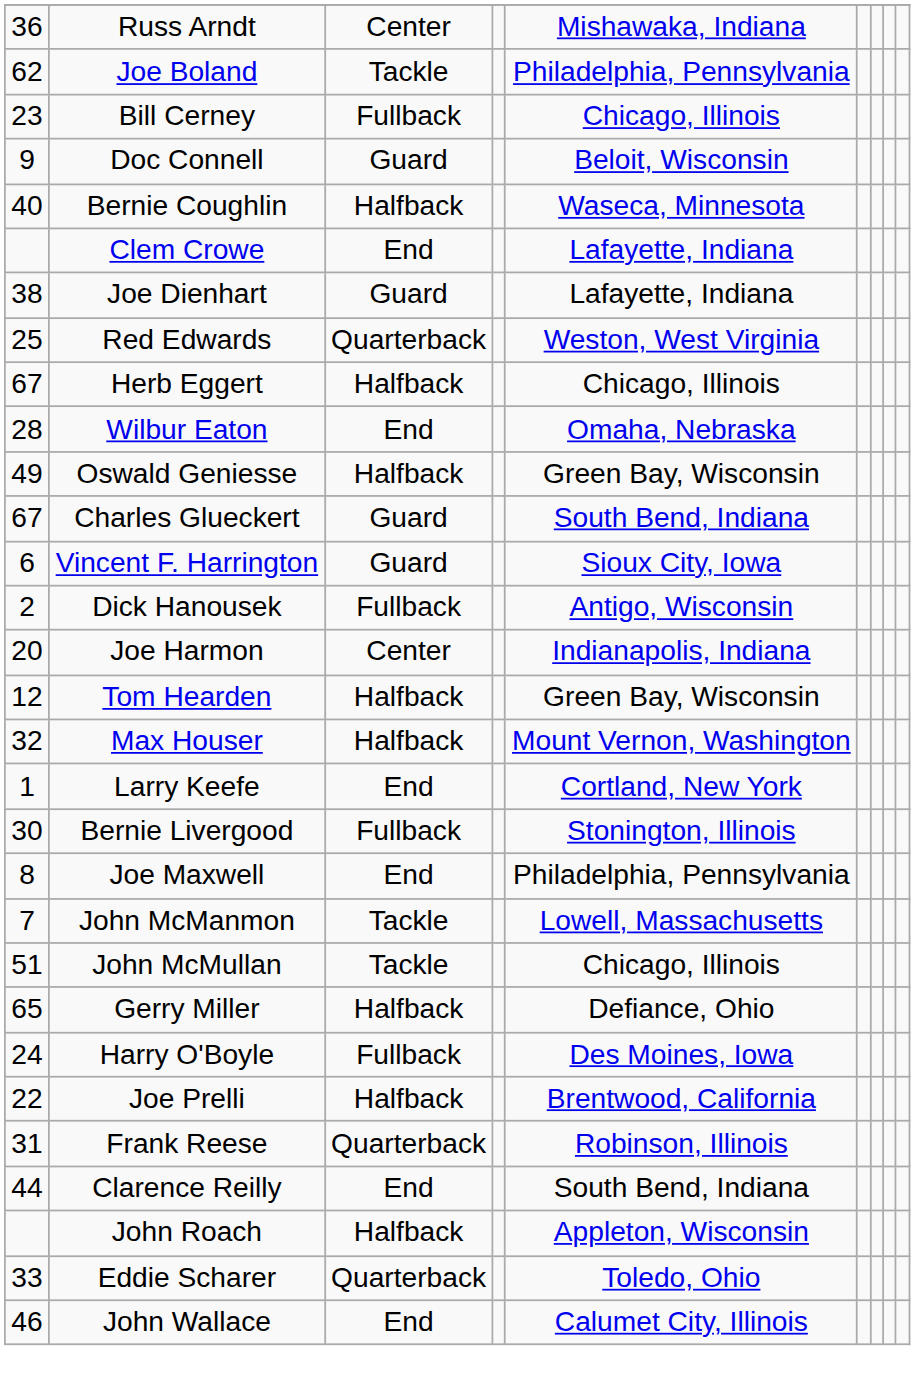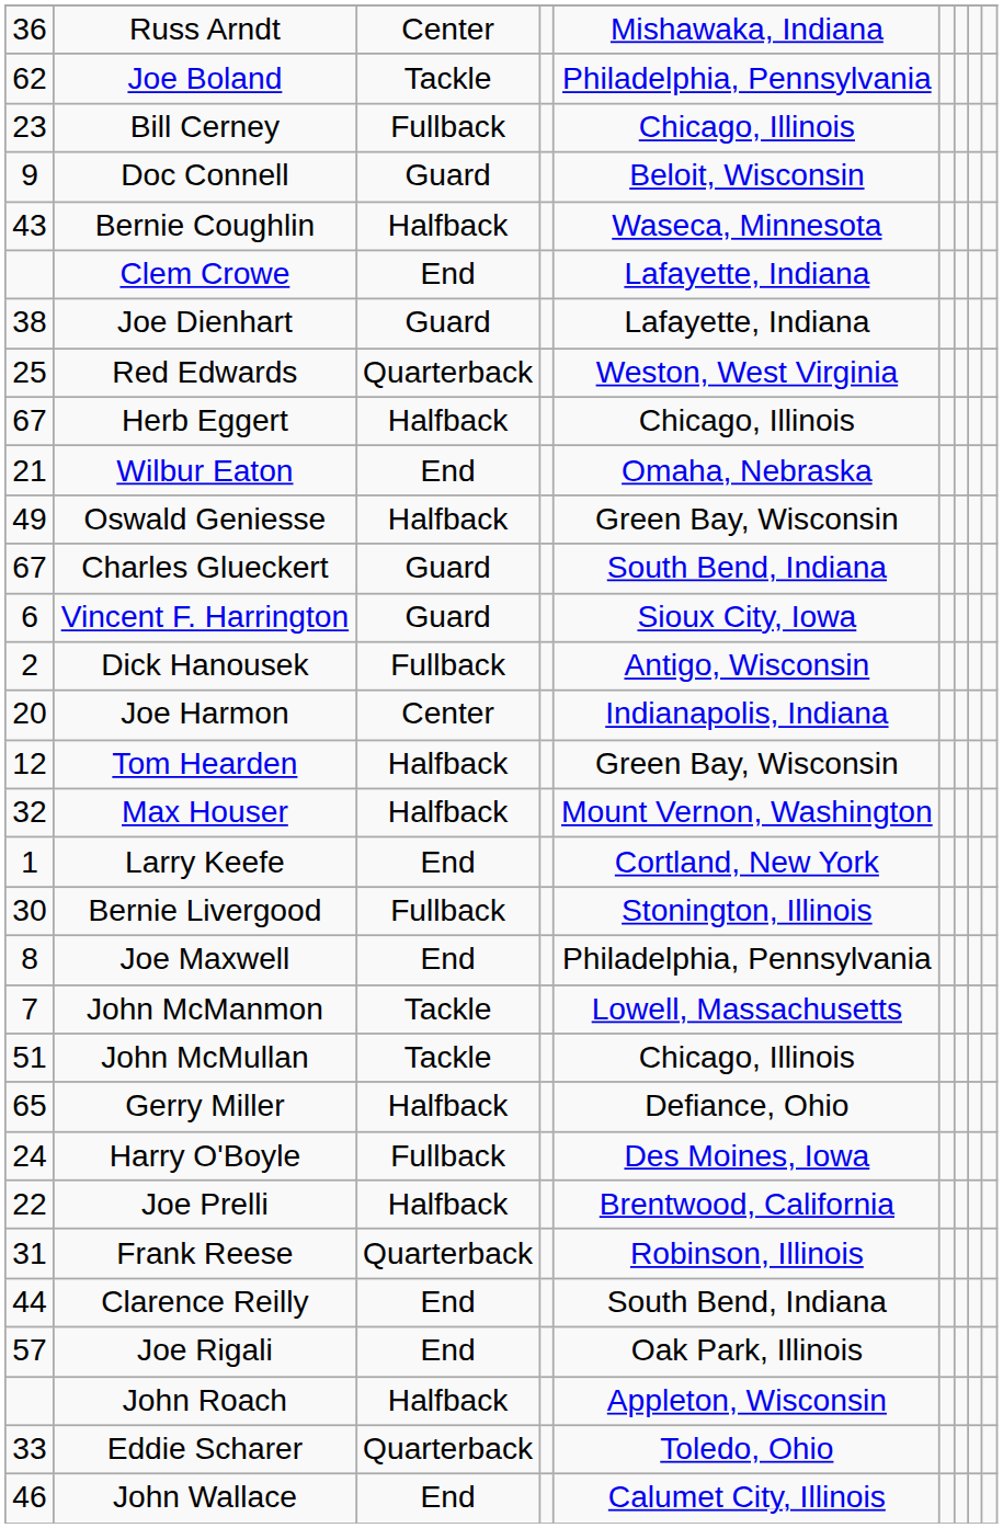Bernie Coughlin | column 1: 40 -> 43
Wilbur Eaton | column 1: 28 -> 21
+ row: 57 | Joe Rigali | End | Oak Park, Illinois
